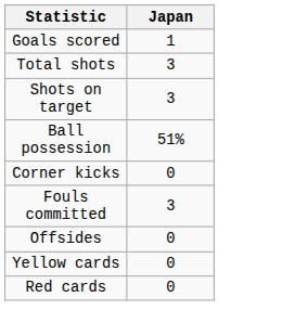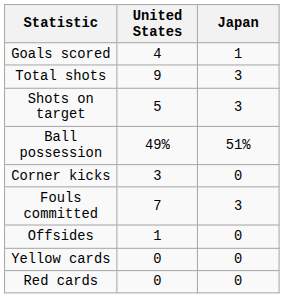+ column: United States | 4 | 9 | 5 | 49% | 3 | 7 | 1 | 0 | 0
